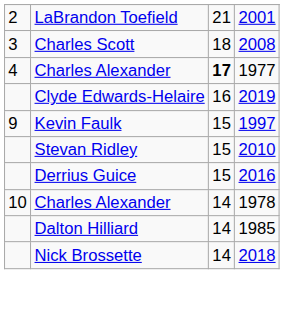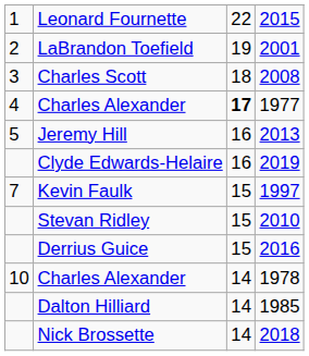+ row: 1 | Leonard Fournette | 22 | 2015
LaBrandon Toefield | column 3: 21 -> 19
+ row: 5 | Jeremy Hill | 16 | 2013
Kevin Faulk | column 1: 9 -> 7
